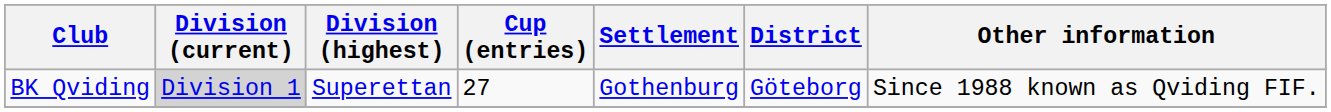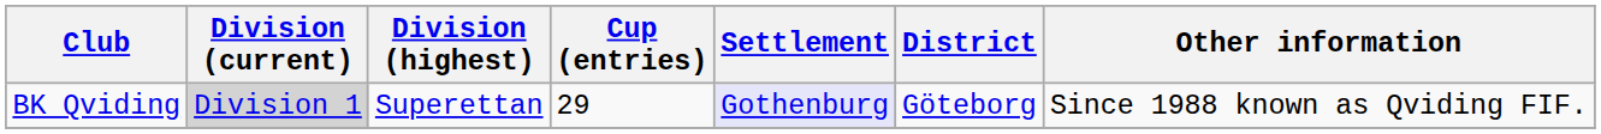BK Qviding | Cup (entries): 27 -> 29
BK Qviding | Settlement: no background -> lavender background
